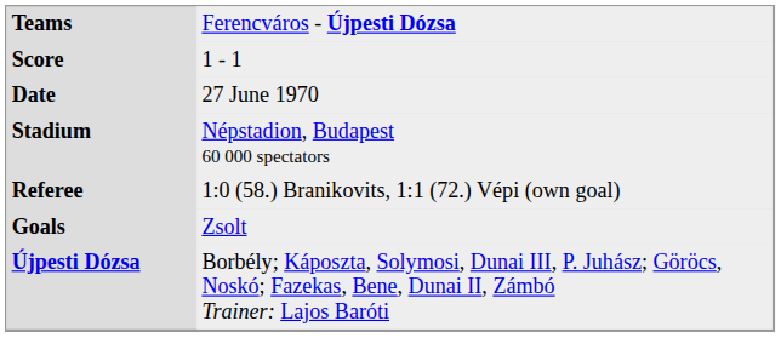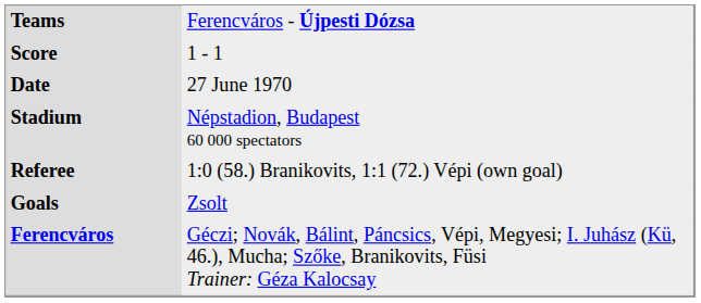+ row: Ferencváros | Géczi; Novák, Bálint, Páncsics, Vépi, Megyesi; I. Juhász (Kü, 46.), Mucha; Szőke, Branikovits, Füsi Trainer: Géza Kalocsay
- row: Újpesti Dózsa | Borbély; Káposzta, Solymosi, Dunai III, P. Juhász; Göröcs, Noskó; Fazekas, Bene, Dunai II, Zámbó Trainer: Lajos Baróti
